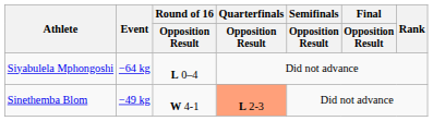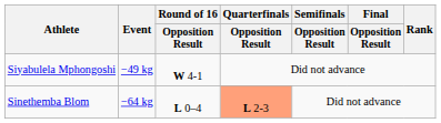Siyabulela Mphongoshi | Event: −64 kg -> −49 kg
Siyabulela Mphongoshi | Round of 16 / Opposition Result: L 0–4 -> W 4-1
Sinethemba Blom | Event: −49 kg -> −64 kg
Sinethemba Blom | Round of 16 / Opposition Result: W 4-1 -> L 0–4
